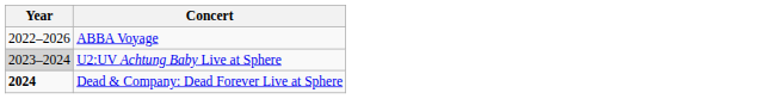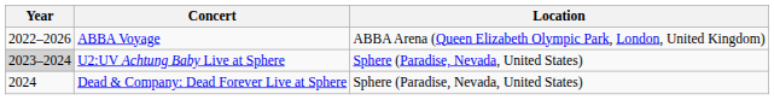+ column: Location | ABBA Arena (Queen Elizabeth Olympic Park, London, United Kingdom) | Sphere (Paradise, Nevada, United States) | Sphere (Paradise, Nevada, United States)
Dead & Company: Dead Forever Live at Sphere | Year: bold -> normal
